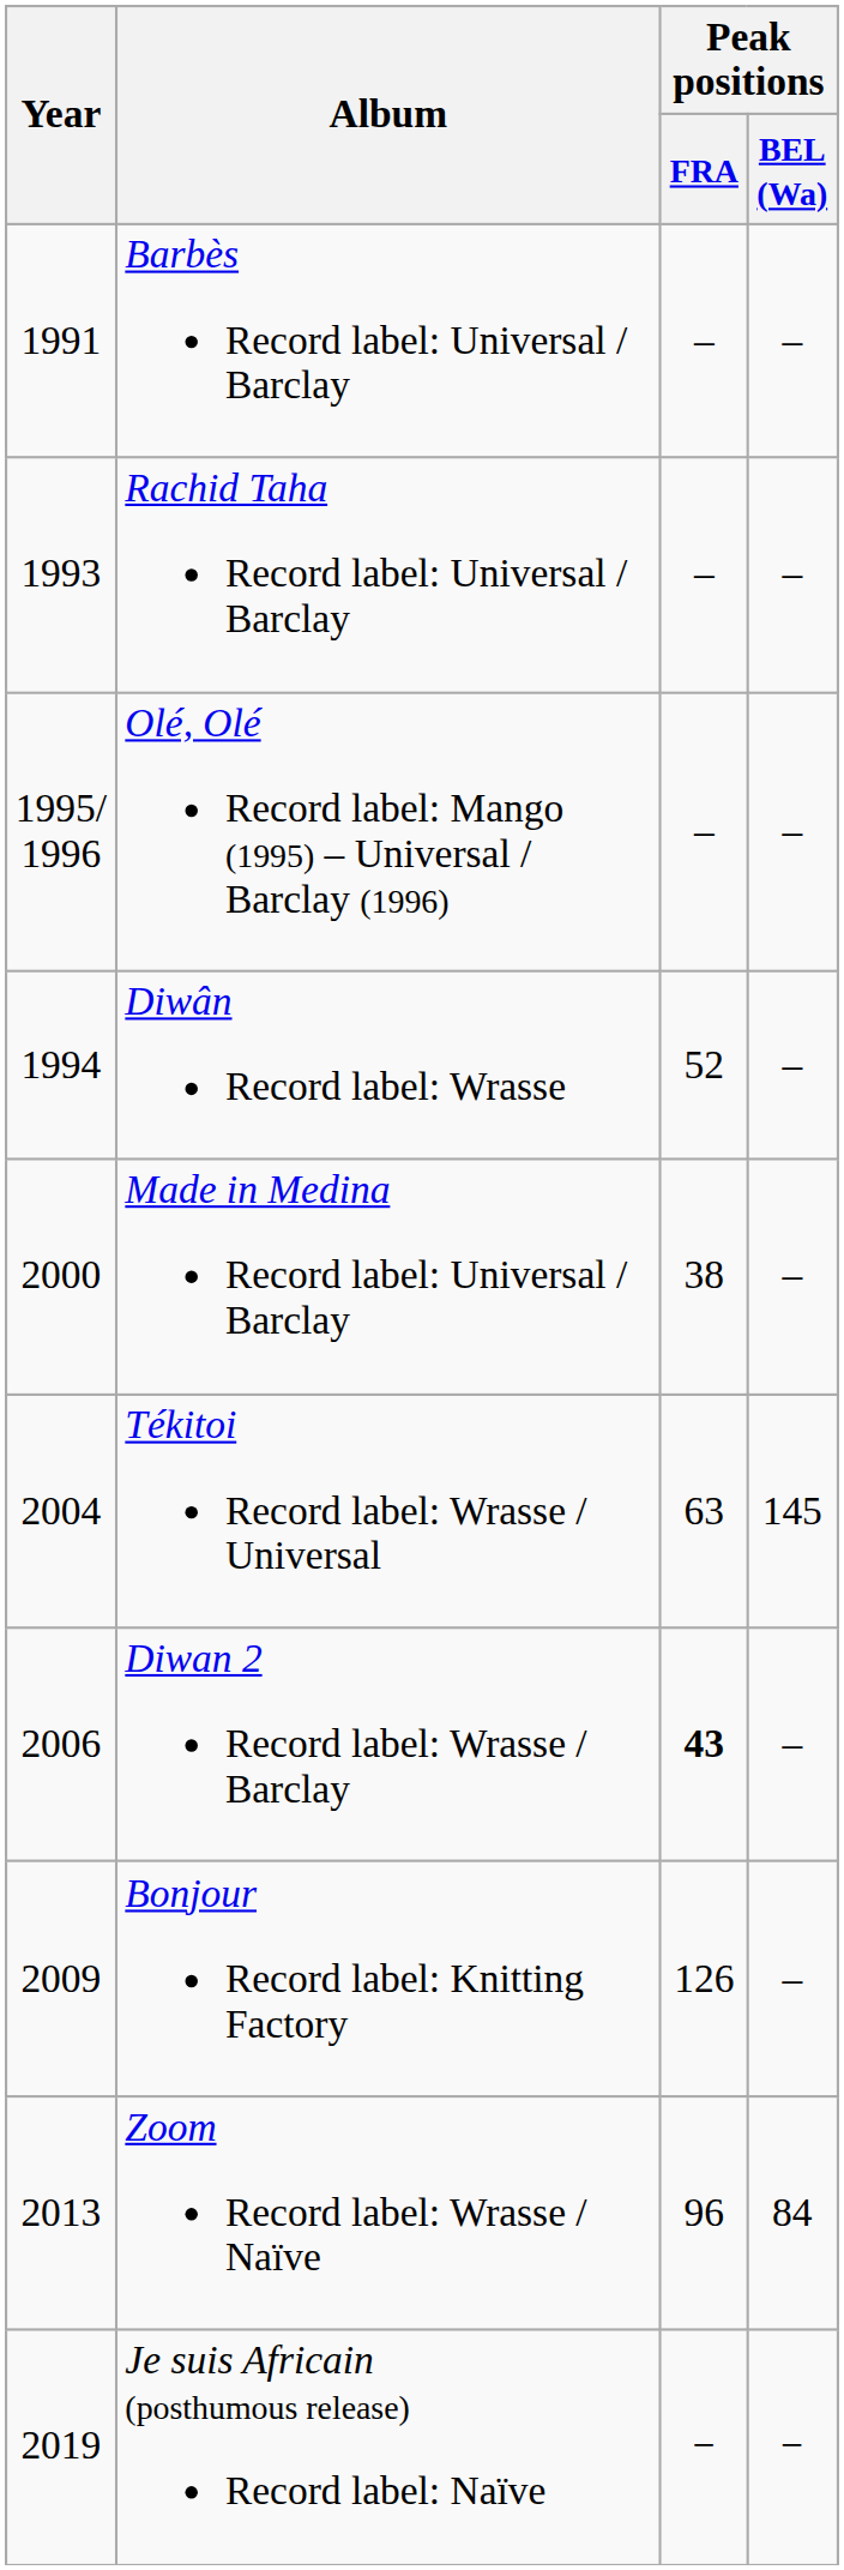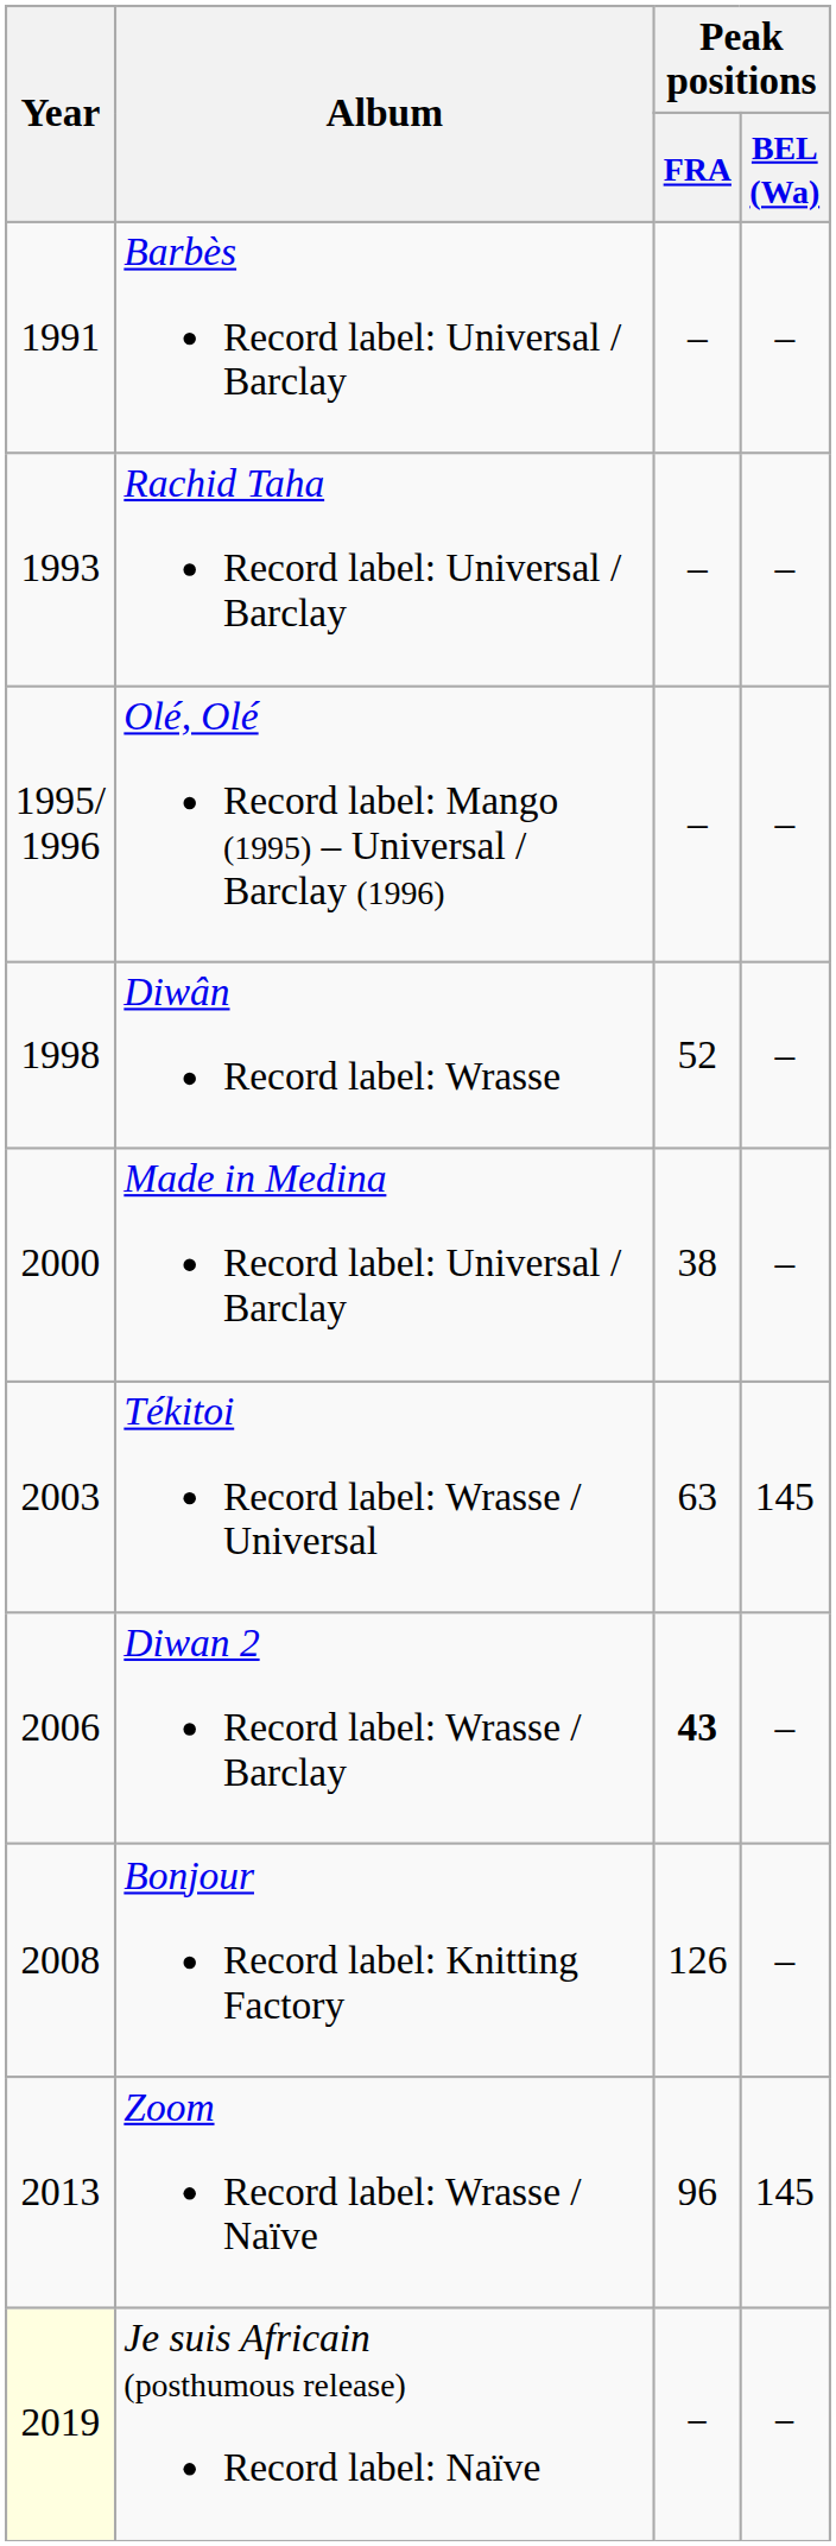Diwân Record label: Wrasse | Year: 1994 -> 1998
Tékitoi Record label: Wrasse / Universal | Year: 2004 -> 2003
Bonjour Record label: Knitting Factory | Year: 2009 -> 2008
Zoom Record label: Wrasse / Naïve | Peak positions / BEL (Wa): 84 -> 145
Je suis Africain (posthumous release) Record label: Naïve | Year: no background -> lightyellow background
